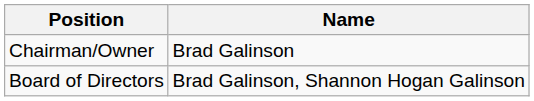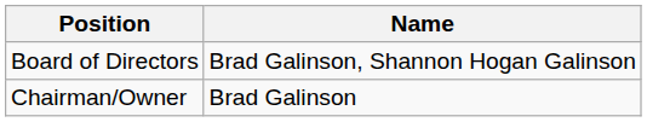rows swapped: Chairman/Owner <-> Board of Directors
